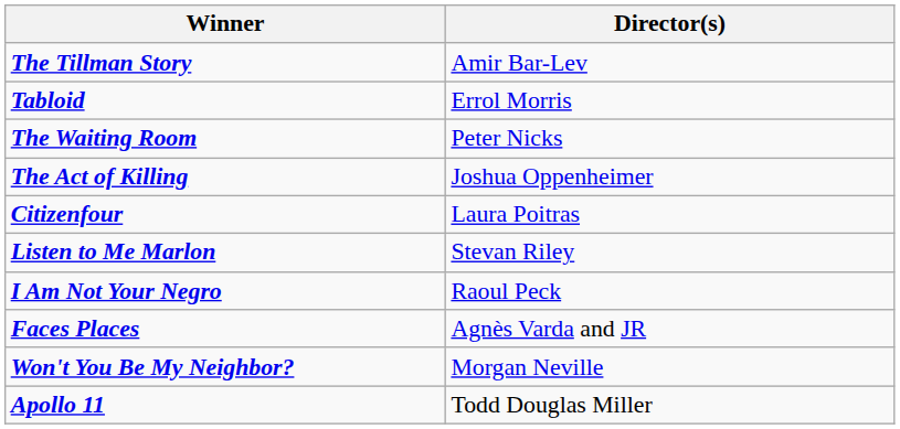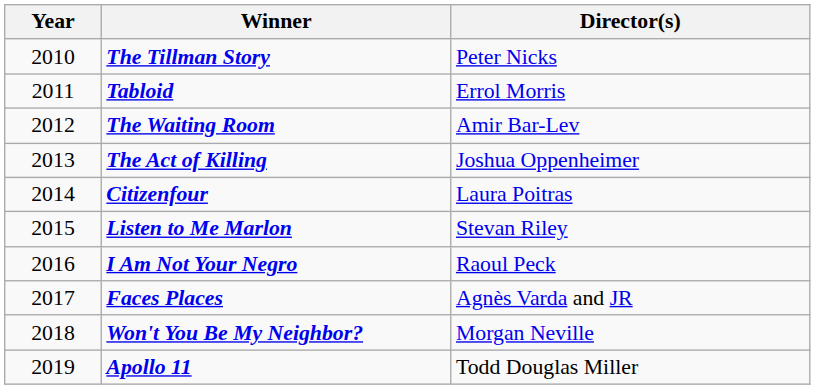+ column: Year | 2010 | 2011 | 2012 | 2013 | 2014 | 2015 | 2016 | 2017 | 2018 | 2019
The Tillman Story | Director(s): Amir Bar-Lev -> Peter Nicks
The Waiting Room | Director(s): Peter Nicks -> Amir Bar-Lev
